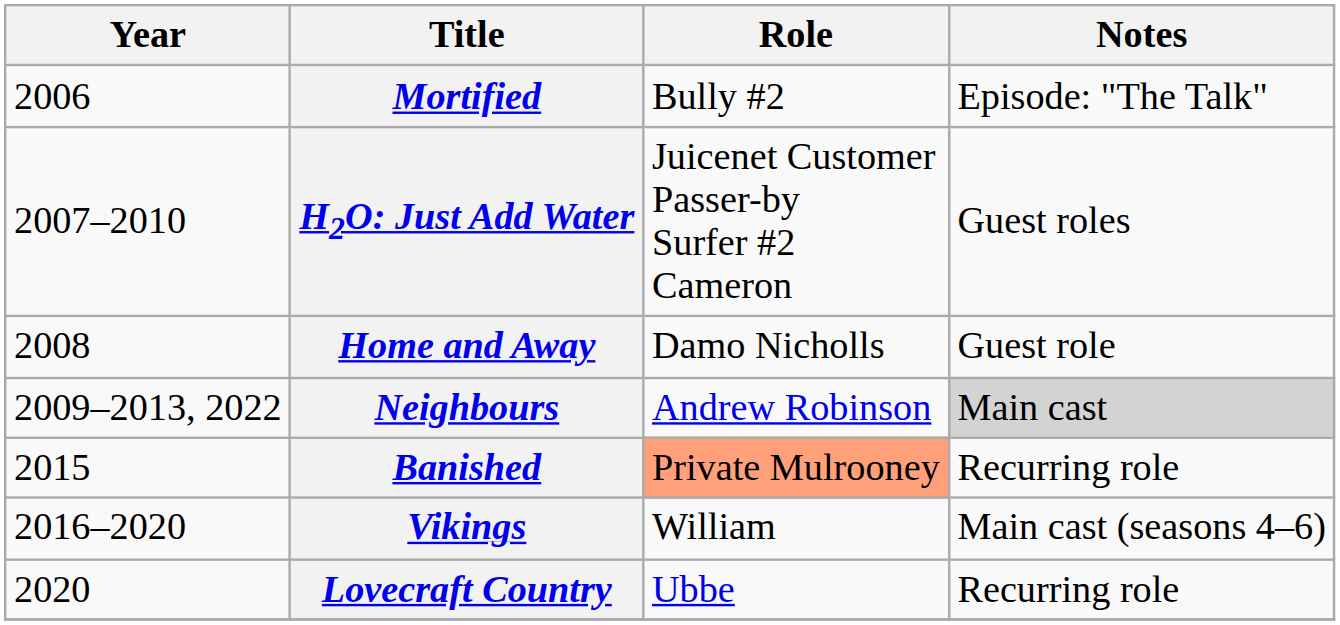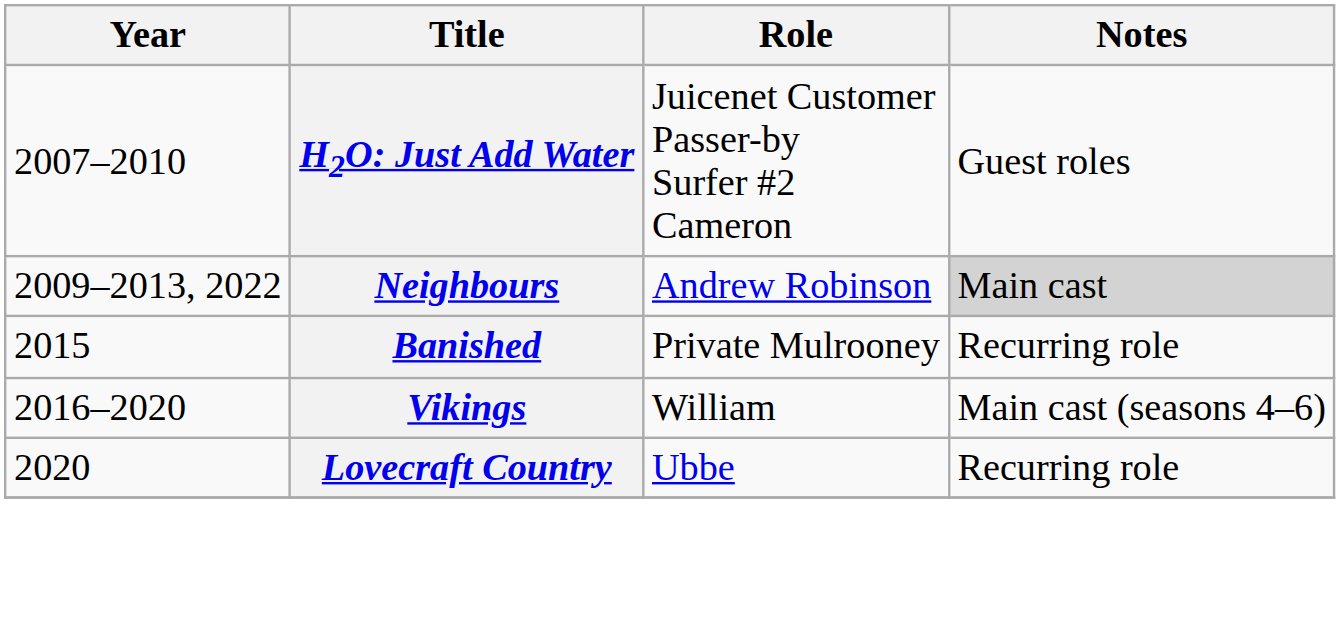- row: 2006 | Mortified | Bully #2 | Episode: "The Talk"
- row: 2008 | Home and Away | Damo Nicholls | Guest role
Banished | Role: lightsalmon background -> no background
